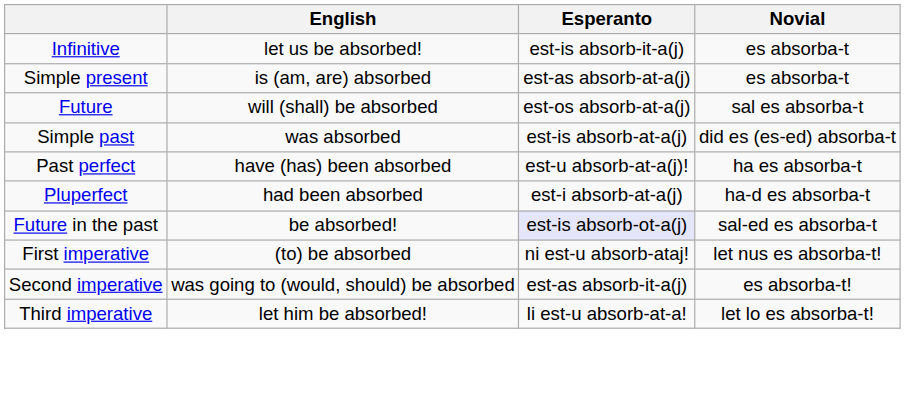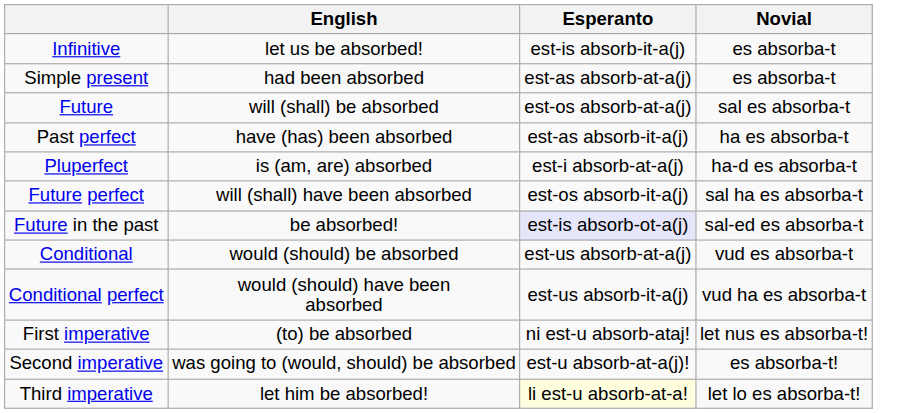Simple present | English: is (am, are) absorbed -> had been absorbed
- row: Simple past | was absorbed | est-is absorb-at-a(j) | did es (es-ed) absorba-t
Past perfect | Esperanto: est-u absorb-at-a(j)! -> est-as absorb-it-a(j)
Pluperfect | English: had been absorbed -> is (am, are) absorbed
+ row: Future perfect | will (shall) have been absorbed | est-os absorb-it-a(j) | sal ha es absorba-t
+ row: Conditional | would (should) be absorbed | est-us absorb-at-a(j) | vud es absorba-t
+ row: Conditional perfect | would (should) have been absorbed | est-us absorb-it-a(j) | vud ha es absorba-t
Second imperative | Esperanto: est-as absorb-it-a(j) -> est-u absorb-at-a(j)!
Third imperative | Esperanto: no background -> lightyellow background
